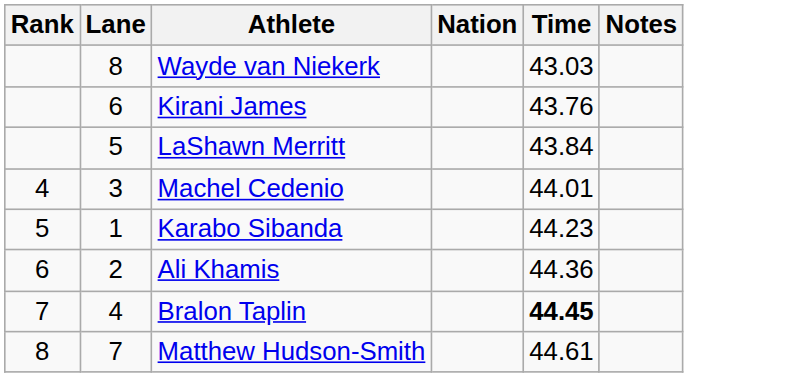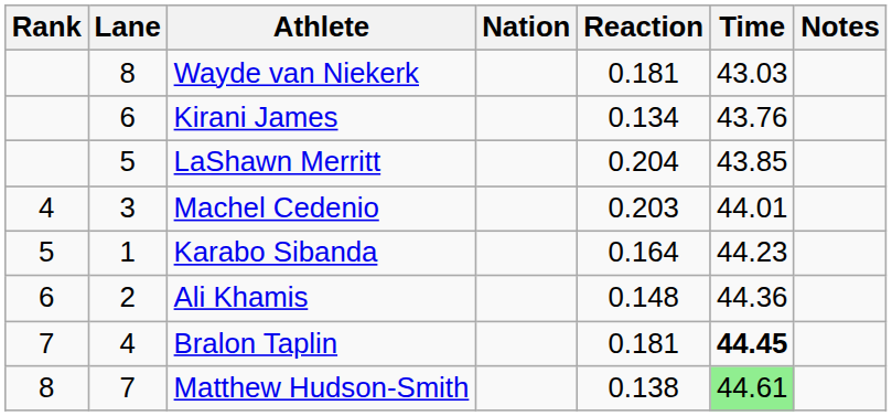+ column: Reaction | 0.181 | 0.134 | 0.204 | 0.203 | 0.164 | 0.148 | 0.181 | 0.138
LaShawn Merritt | Time: 43.84 -> 43.85
Matthew Hudson-Smith | Time: no background -> lightgreen background
